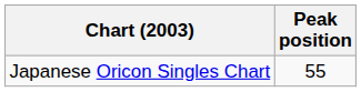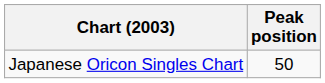Japanese Oricon Singles Chart | Peak position: 55 -> 50
